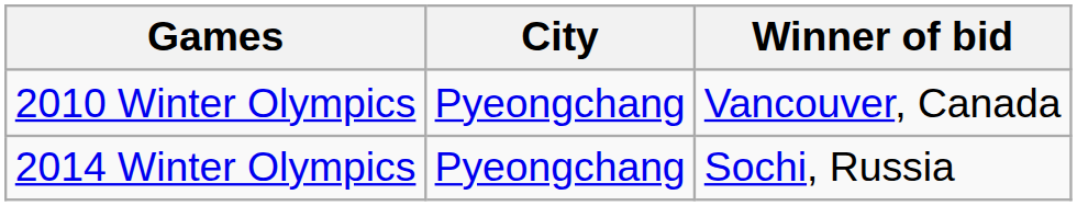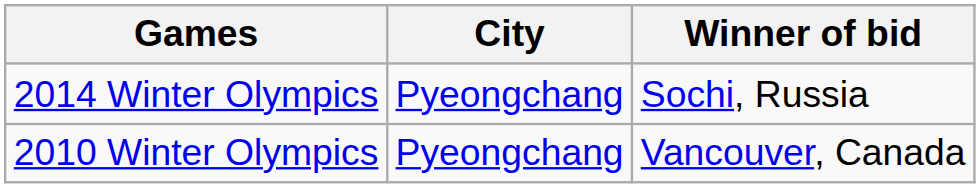rows swapped: 2010 Winter Olympics <-> 2014 Winter Olympics
